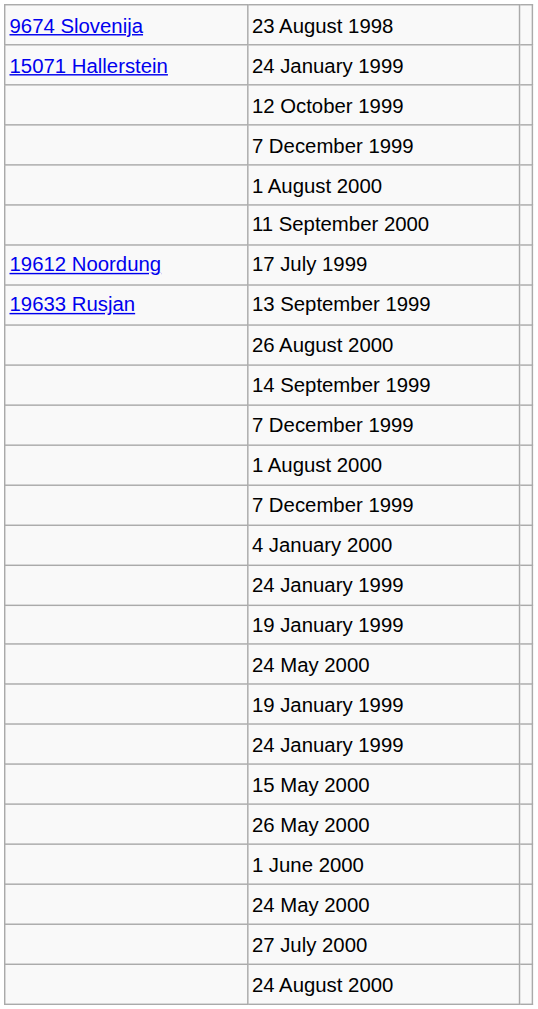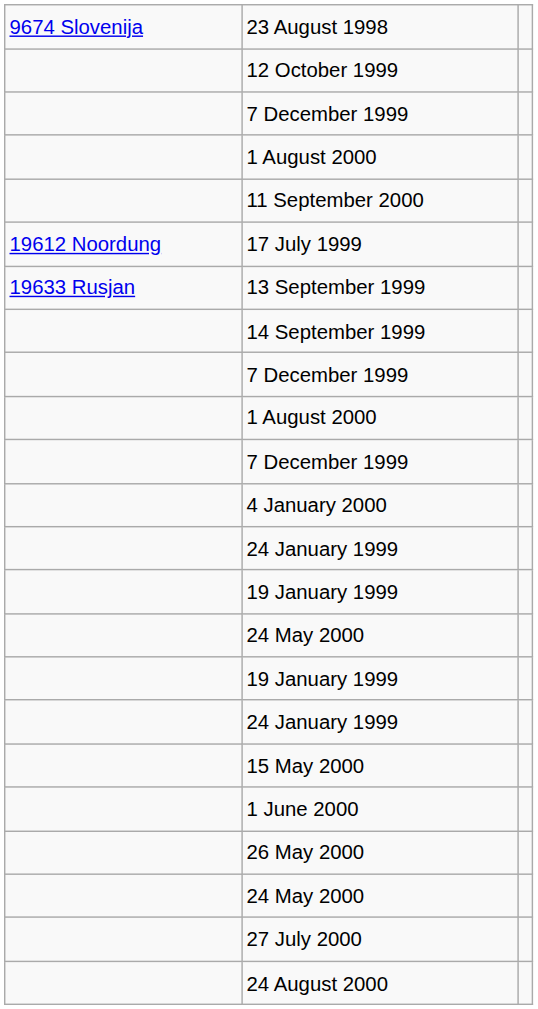- row: 15071 Hallerstein | 24 January 1999
- row: 26 August 2000
rows swapped: 26 May 2000 <-> 1 June 2000
